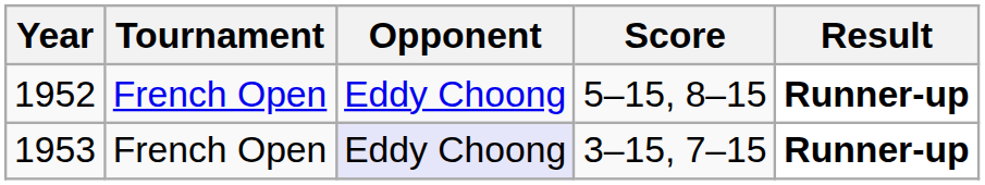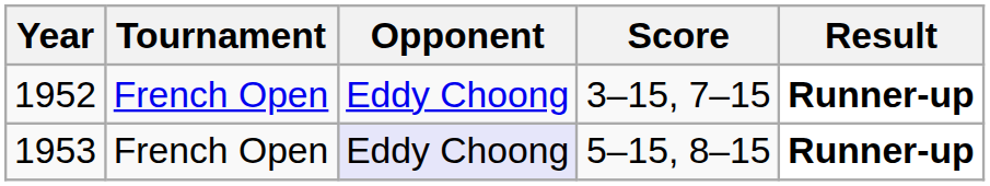1952 | Score: 5–15, 8–15 -> 3–15, 7–15
1953 | Score: 3–15, 7–15 -> 5–15, 8–15
